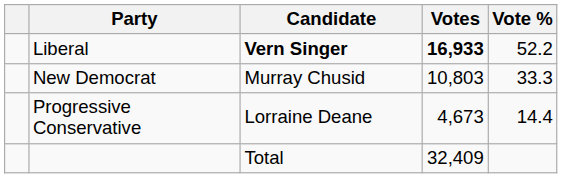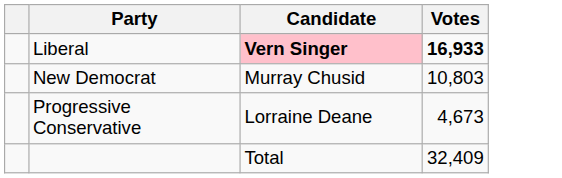- column: Vote % | 52.2 | 33.3 | 14.4
Liberal | Candidate: no background -> pink background
